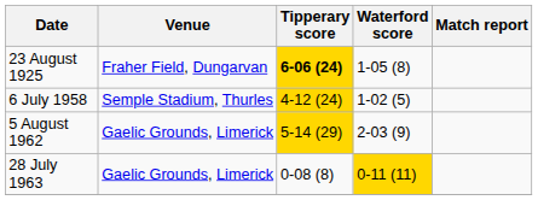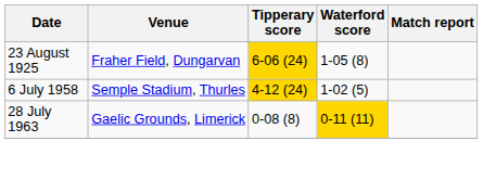23 August 1925 | Tipperary score: bold -> normal
- row: 5 August 1962 | Gaelic Grounds, Limerick | 5-14 (29) | 2-03 (9)
